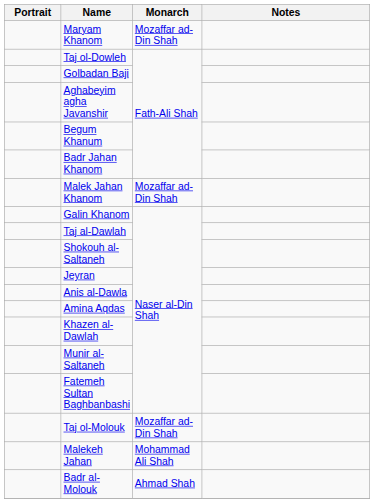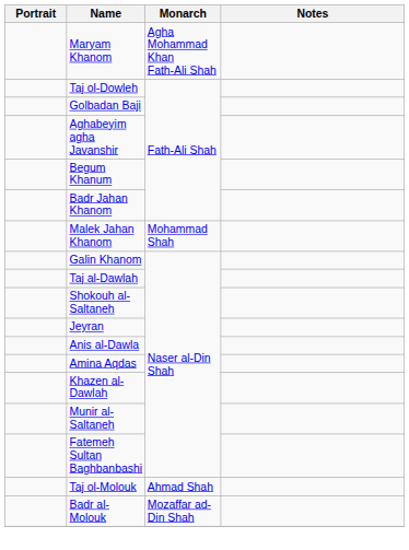Maryam Khanom | Monarch: Mozaffar ad-Din Shah -> Agha Mohammad Khan Fath-Ali Shah
Malek Jahan Khanom | Monarch: Mozaffar ad-Din Shah -> Mohammad Shah
Taj ol-Molouk | Monarch: Mozaffar ad-Din Shah -> Ahmad Shah
- row: Malekeh Jahan | Mohammad Ali Shah
Badr al-Molouk | Monarch: Ahmad Shah -> Mozaffar ad-Din Shah
